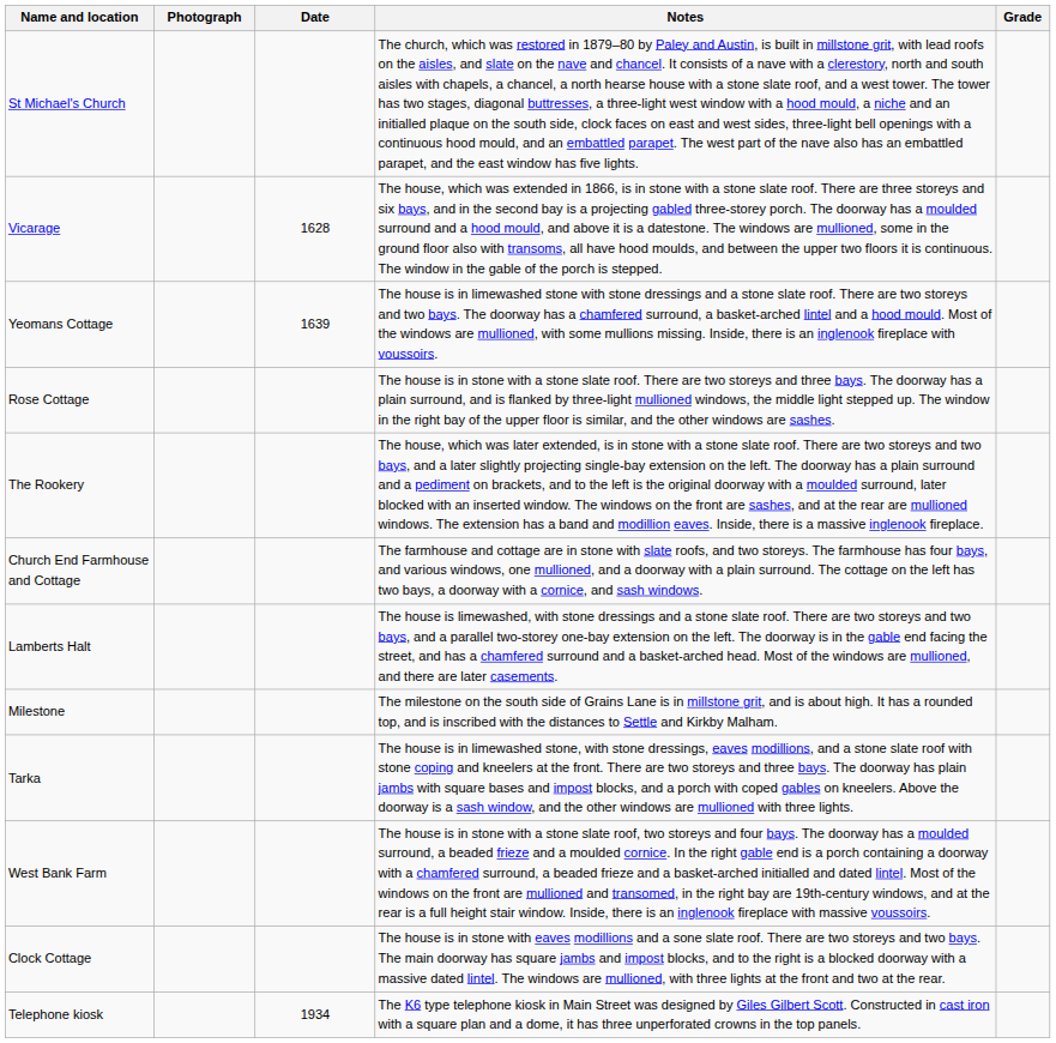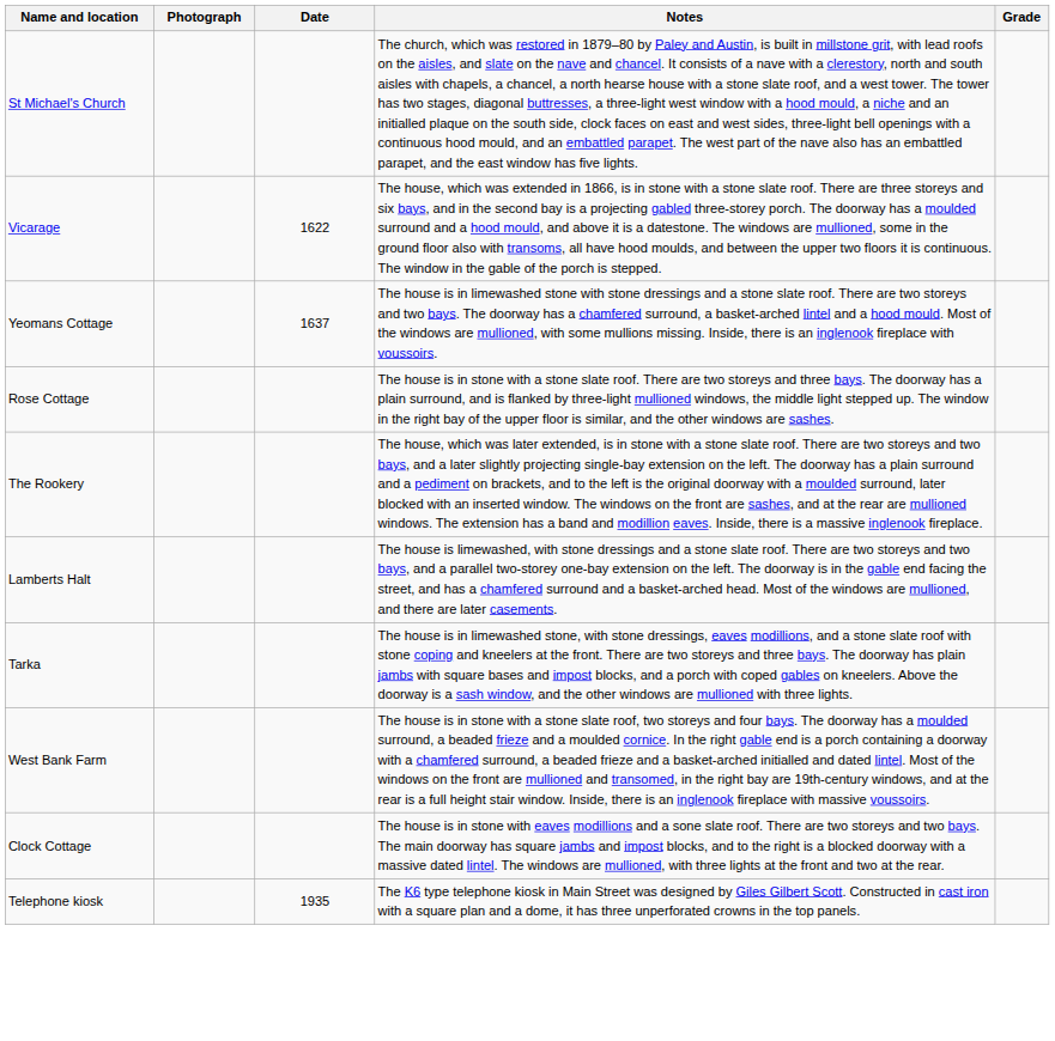Vicarage | Date: 1628 -> 1622
Yeomans Cottage | Date: 1639 -> 1637
- row: Church End Farmhouse and Cottage | The farmhouse and cottage are in stone with slate roofs, and two storeys. The farmhouse has four bays, and various windows, one mullioned, and a doorway with a plain surround. The cottage on the left has two bays, a doorway with a cornice, and sash windows.
- row: Milestone | The milestone on the south side of Grains Lane is in millstone grit, and is about high. It has a rounded top, and is inscribed with the distances to Settle and Kirkby Malham.
Telephone kiosk | Date: 1934 -> 1935
